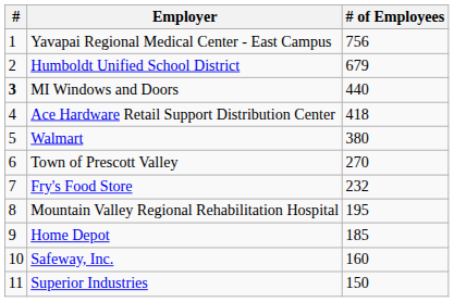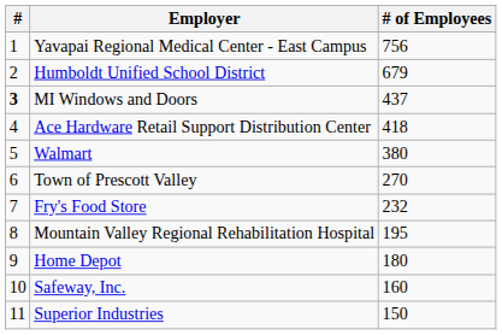MI Windows and Doors | # of Employees: 440 -> 437
Home Depot | # of Employees: 185 -> 180
